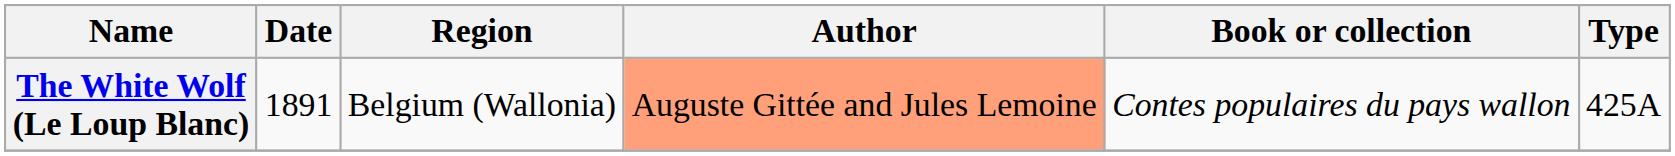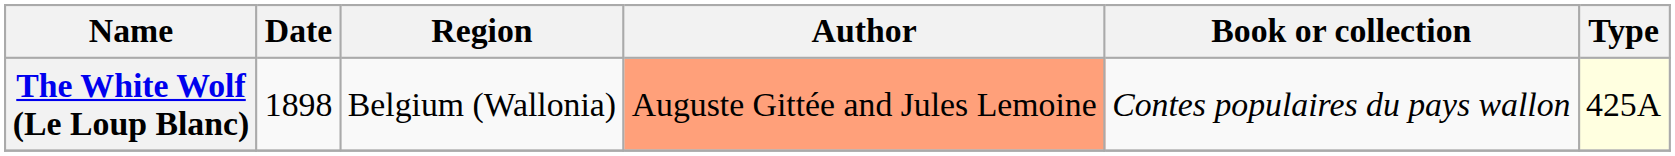The White Wolf (Le Loup Blanc) | Date: 1891 -> 1898
The White Wolf (Le Loup Blanc) | Type: no background -> lightyellow background
